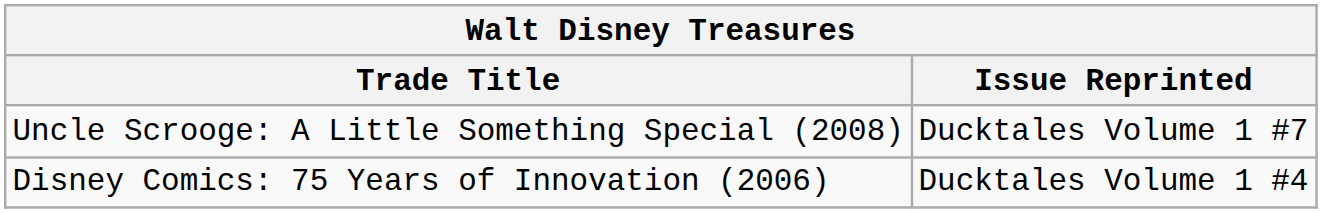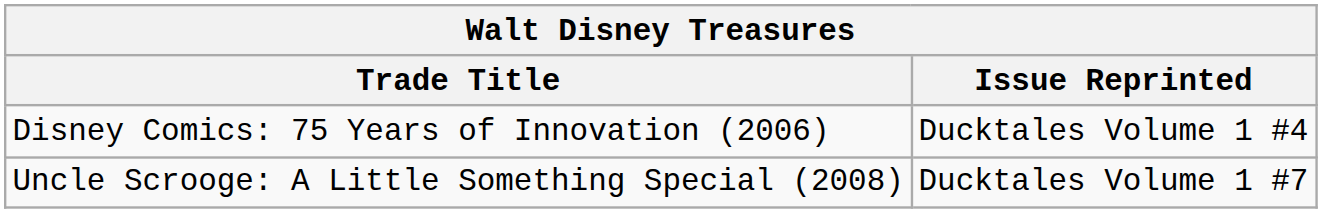rows swapped: Disney Comics: 75 Years of Innovation (2006) <-> Uncle Scrooge: A Little Something Special (2008)
